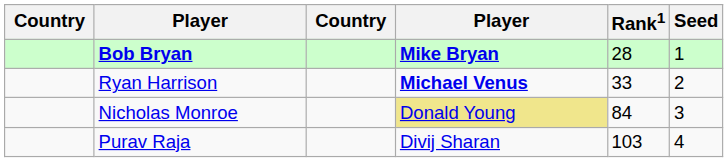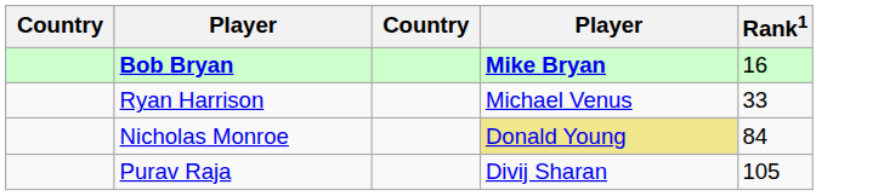- column: Seed | 1 | 2 | 3 | 4
Bob Bryan | Rank1: 28 -> 16
Ryan Harrison | column 4: bold -> normal
Purav Raja | Rank1: 103 -> 105
